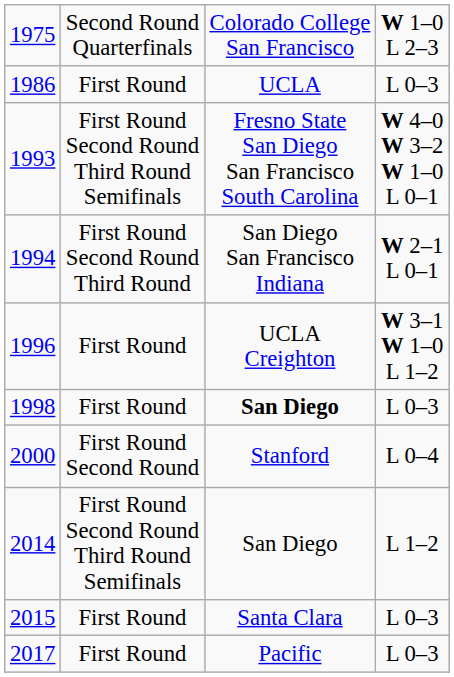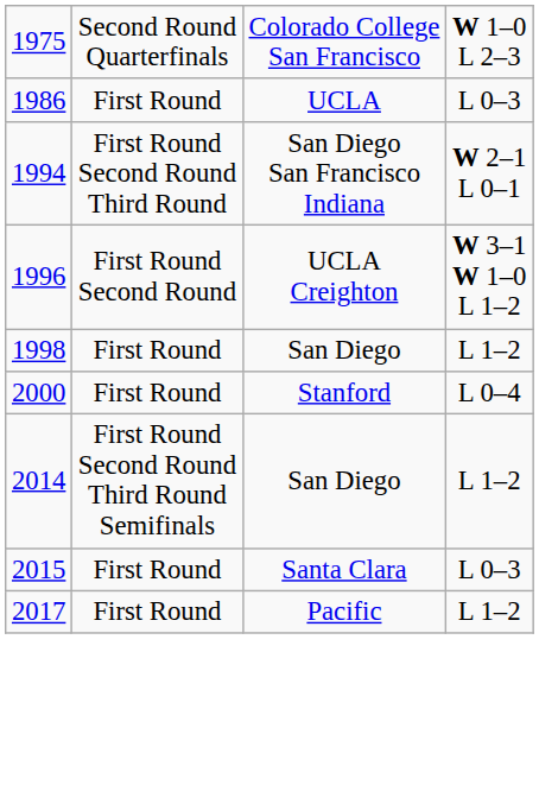- row: 1993 | First Round Second Round Third Round Semifinals | Fresno State San Diego San Francisco South Carolina | W 4–0 W 3–2 W 1–0 L 0–1
1996 | column 2: First Round -> First Round Second Round
1998 | column 3: bold -> normal
1998 | column 4: L 0–3 -> L 1–2
2000 | column 2: First Round Second Round -> First Round
2017 | column 4: L 0–3 -> L 1–2
